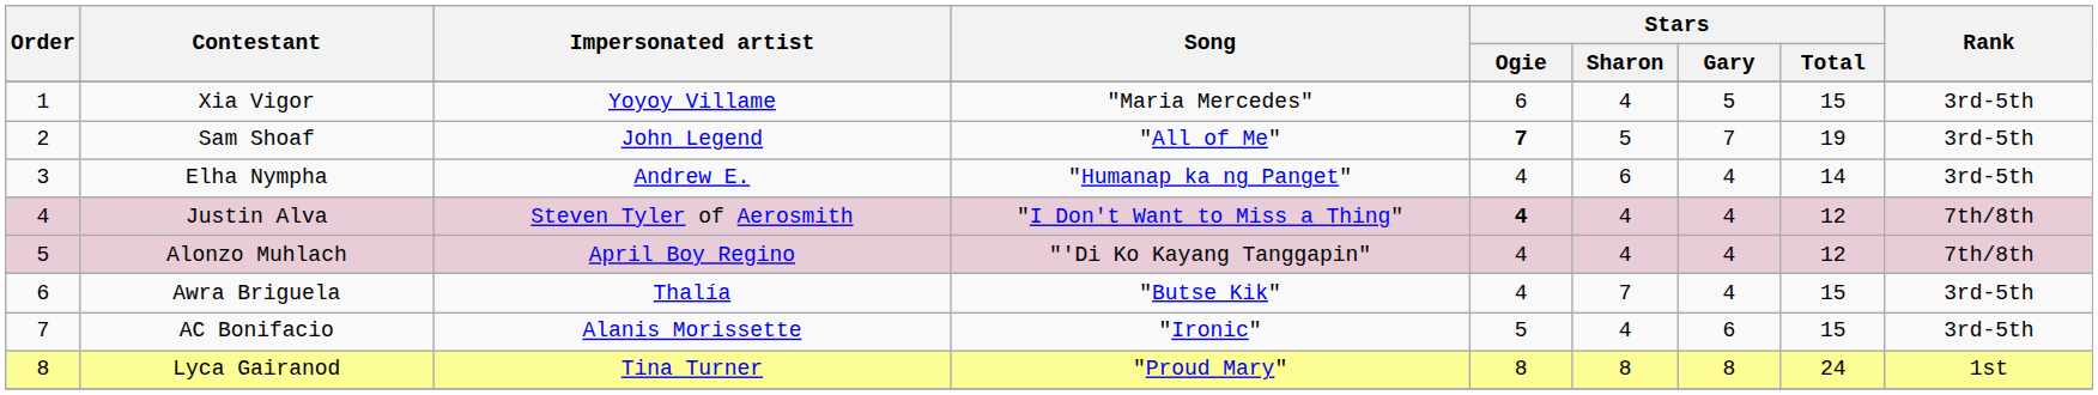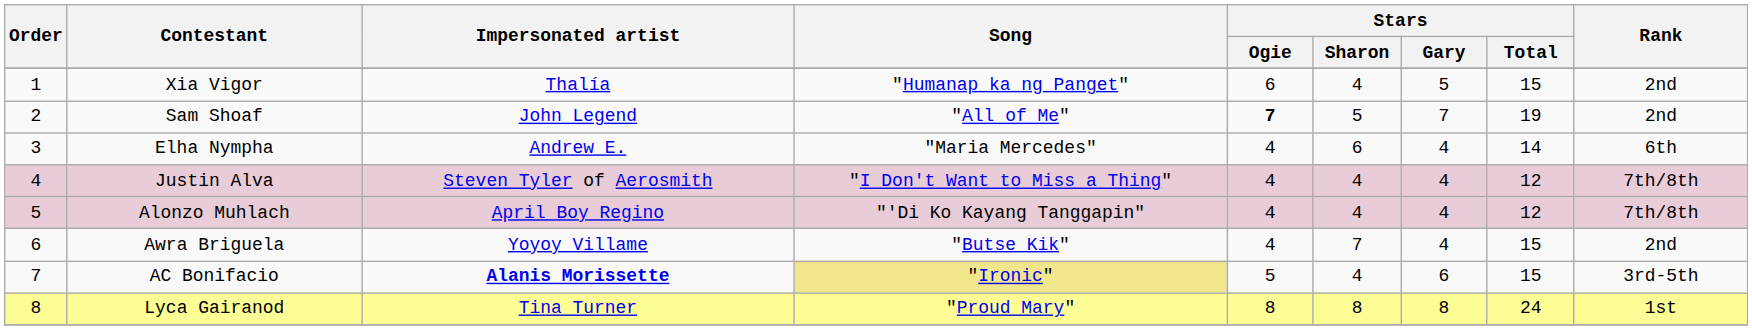Xia Vigor | Impersonated artist: Yoyoy Villame -> Thalía
Xia Vigor | Song: "Maria Mercedes" -> "Humanap ka ng Panget"
Xia Vigor | Rank: 3rd-5th -> 2nd
Sam Shoaf | Rank: 3rd-5th -> 2nd
Elha Nympha | Song: "Humanap ka ng Panget" -> "Maria Mercedes"
Elha Nympha | Rank: 3rd-5th -> 6th
Justin Alva | Stars / Ogie: bold -> normal
Awra Briguela | Impersonated artist: Thalía -> Yoyoy Villame
Awra Briguela | Rank: 3rd-5th -> 2nd
AC Bonifacio | Impersonated artist: normal -> bold
AC Bonifacio | Song: no background -> khaki background
